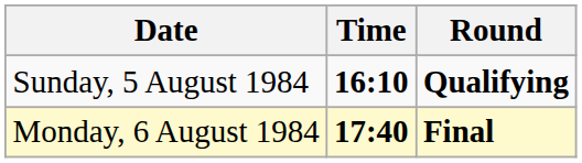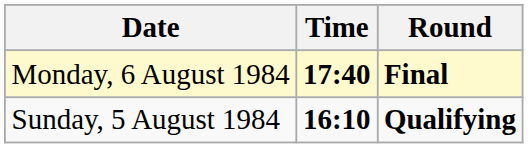rows swapped: Sunday, 5 August 1984 <-> Monday, 6 August 1984
